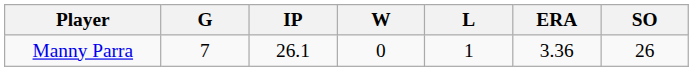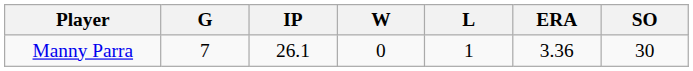Manny Parra | SO: 26 -> 30
